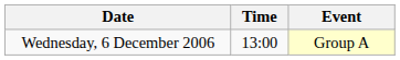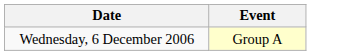- column: Time | 13:00
